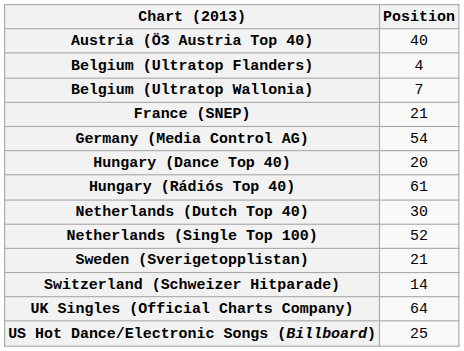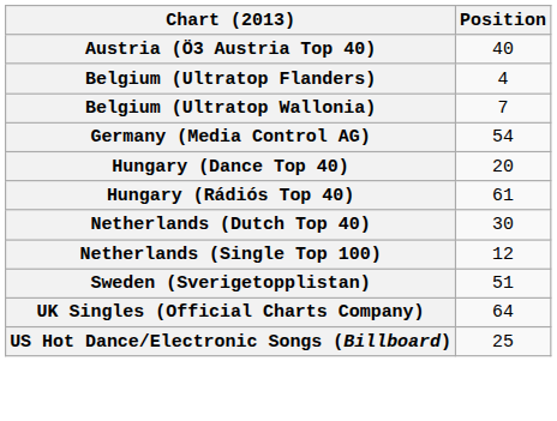- row: France (SNEP) | 21
Netherlands (Single Top 100) | Position: 52 -> 12
Sweden (Sverigetopplistan) | Position: 21 -> 51
- row: Switzerland (Schweizer Hitparade) | 14
